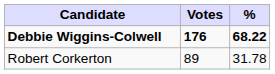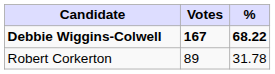Debbie Wiggins-Colwell | Votes: 176 -> 167
